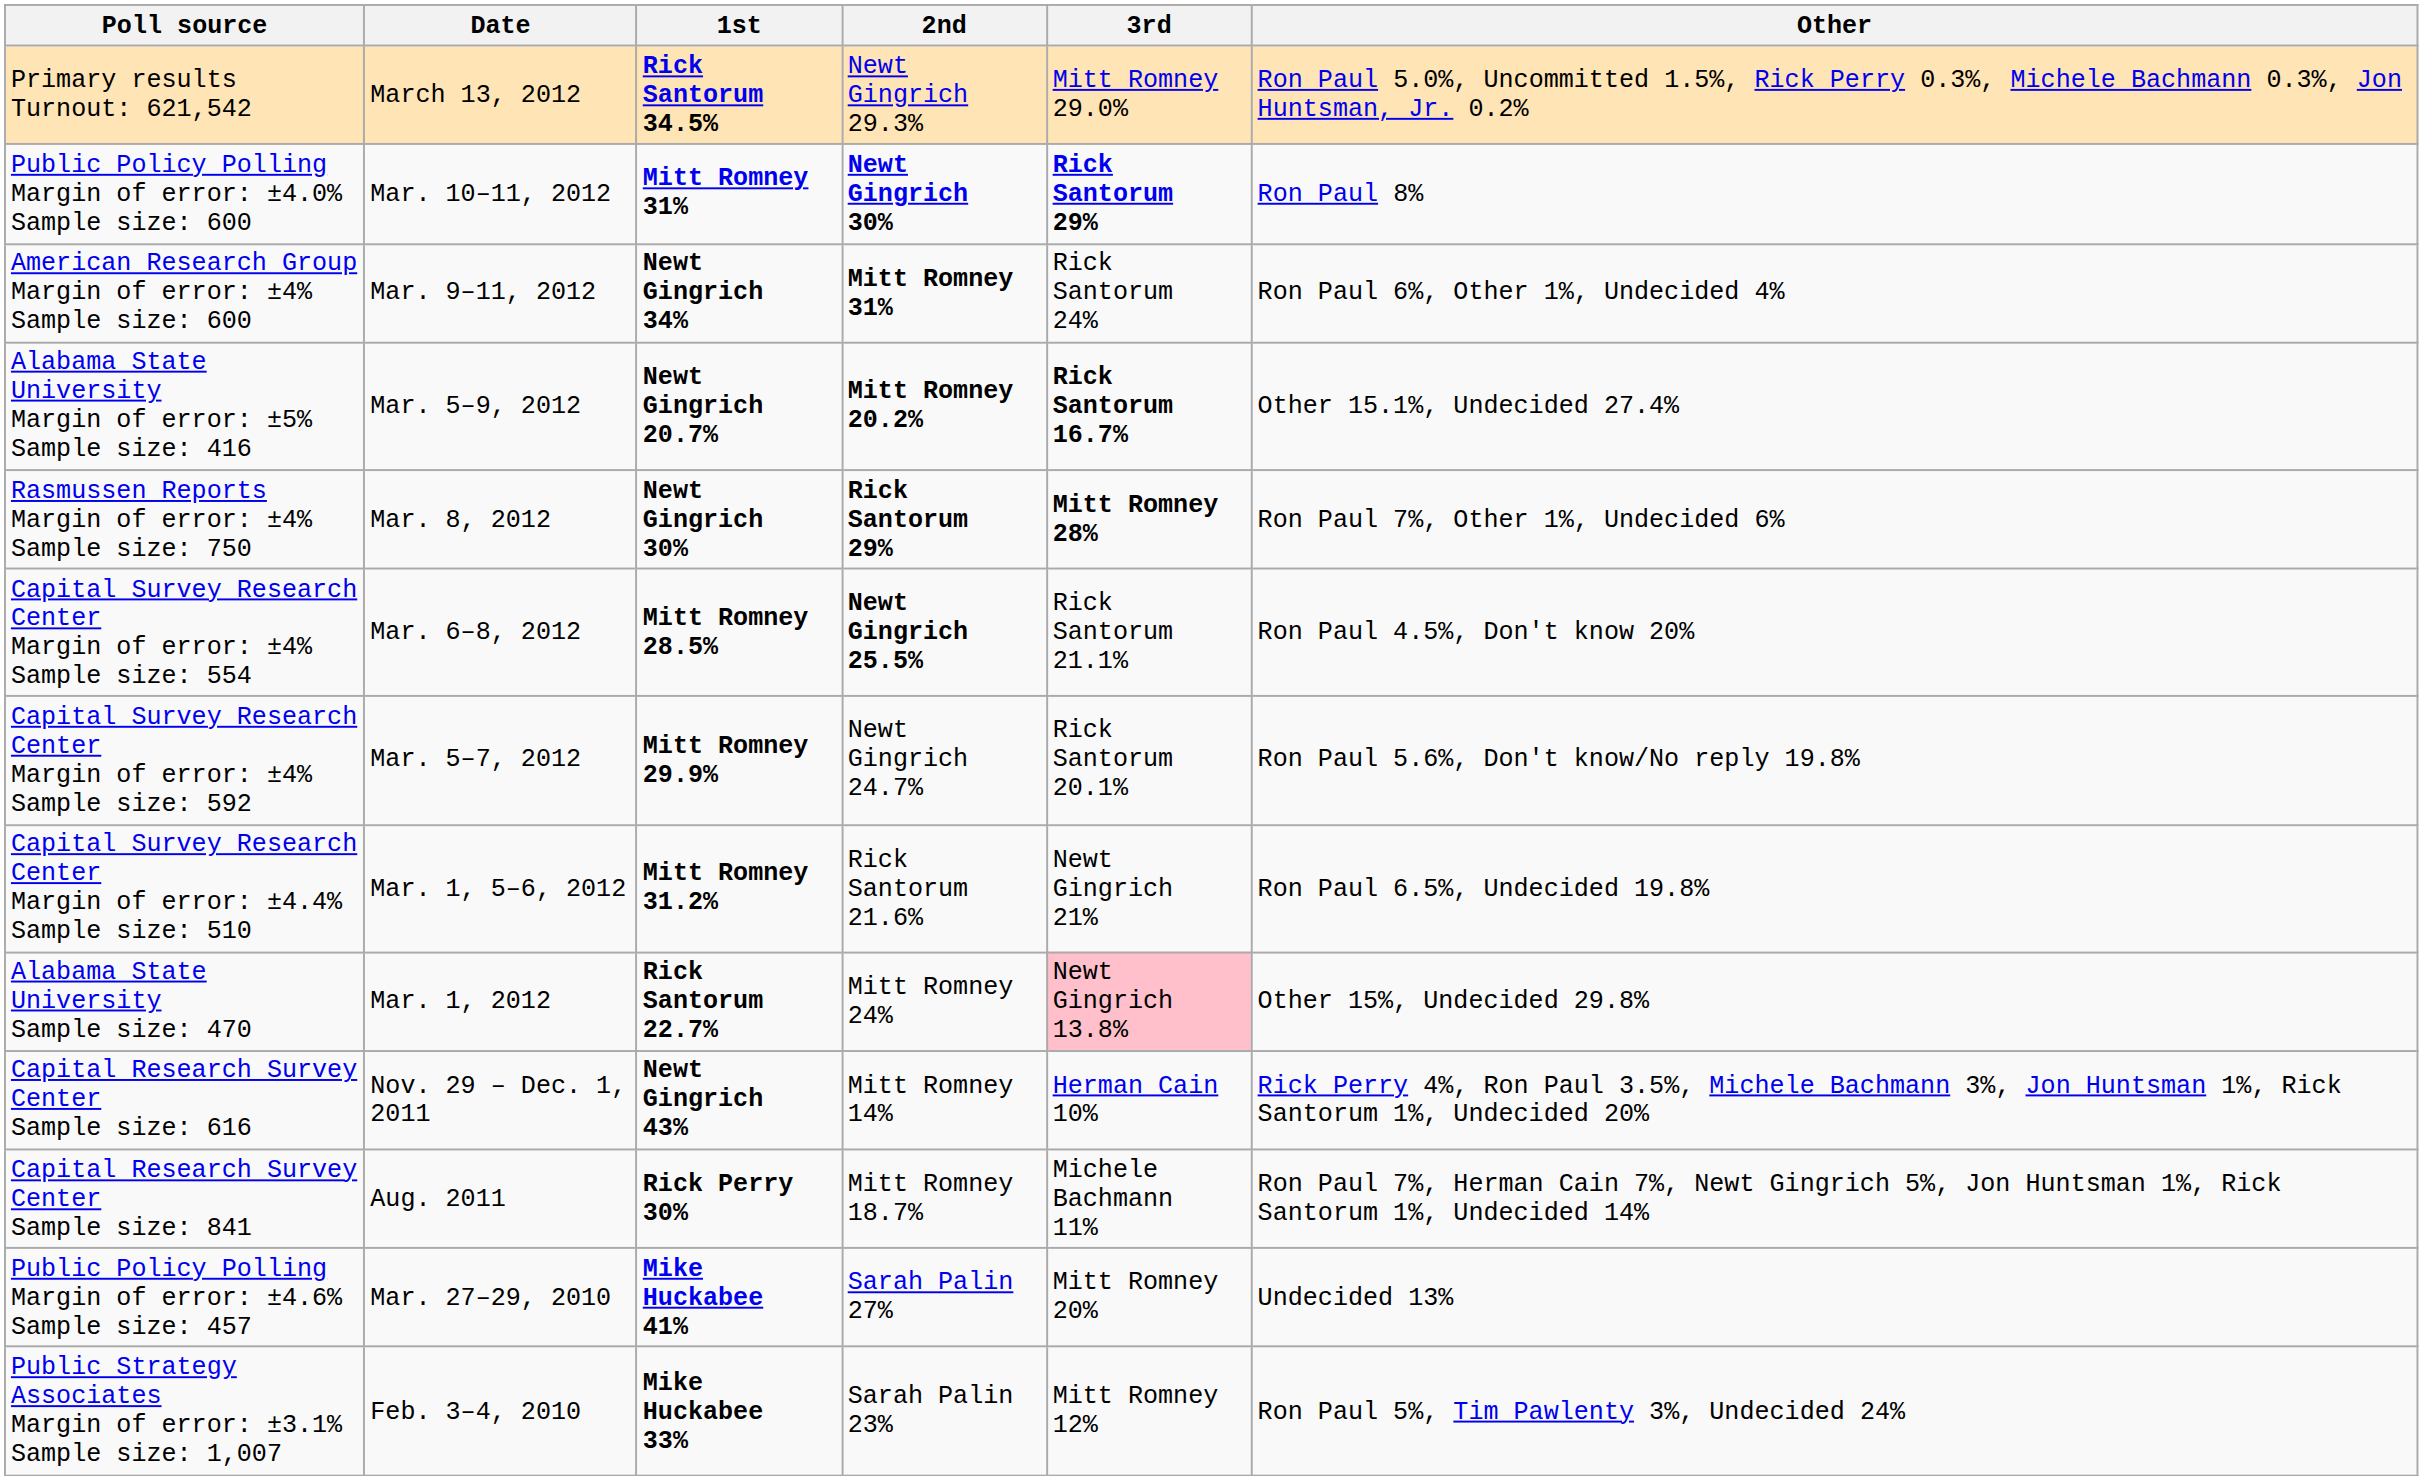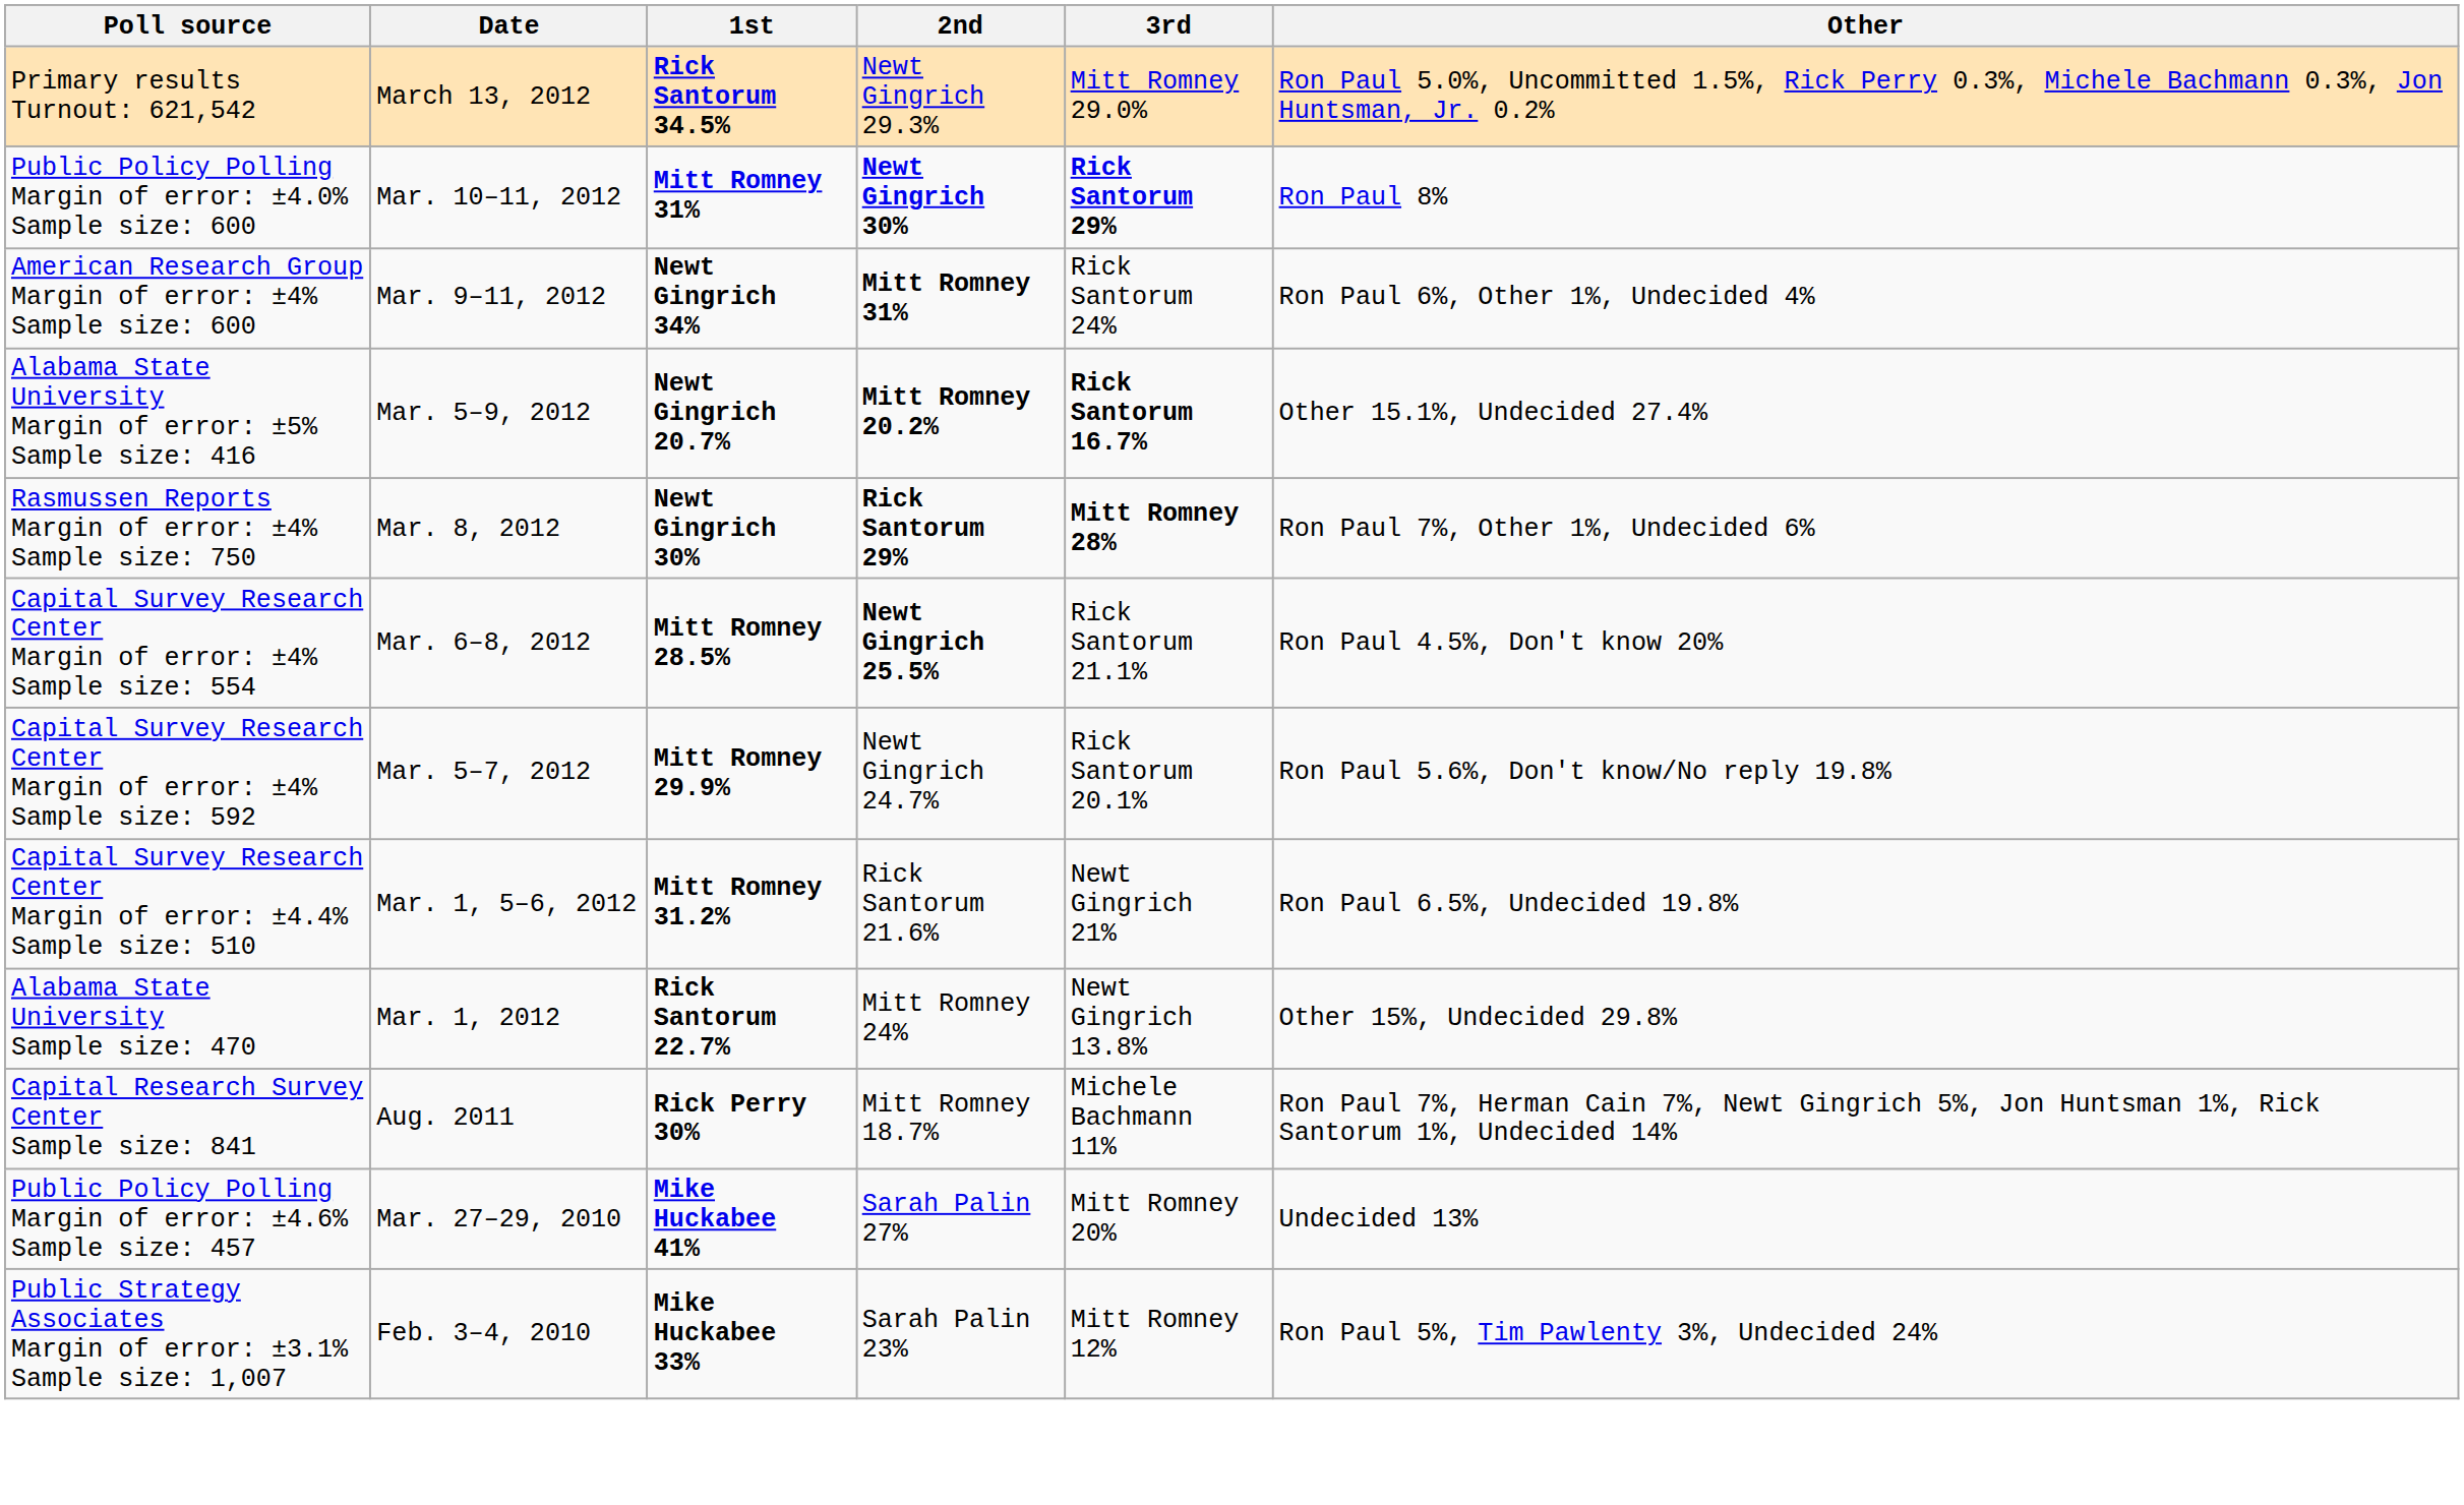Alabama State University Sample size: 470 | 3rd: pink background -> no background
- row: Capital Research Survey Center Sample size: 616 | Nov. 29 – Dec. 1, 2011 | Newt Gingrich 43% | Mitt Romney 14% | Herman Cain 10% | Rick Perry 4%, Ron Paul 3.5%, Michele Bachmann 3%, Jon Huntsman 1%, Rick Santorum 1%, Undecided 20%
